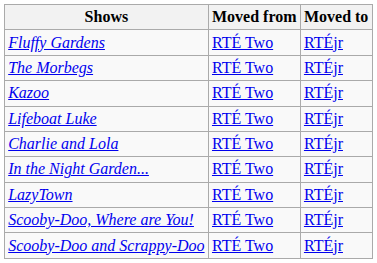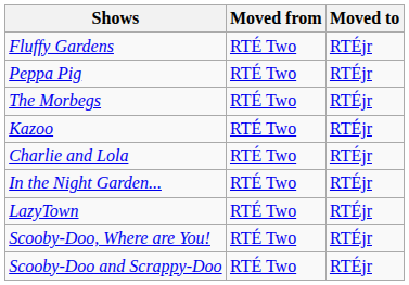+ row: Peppa Pig | RTÉ Two | RTÉjr
- row: Lifeboat Luke | RTÉ Two | RTÉjr
